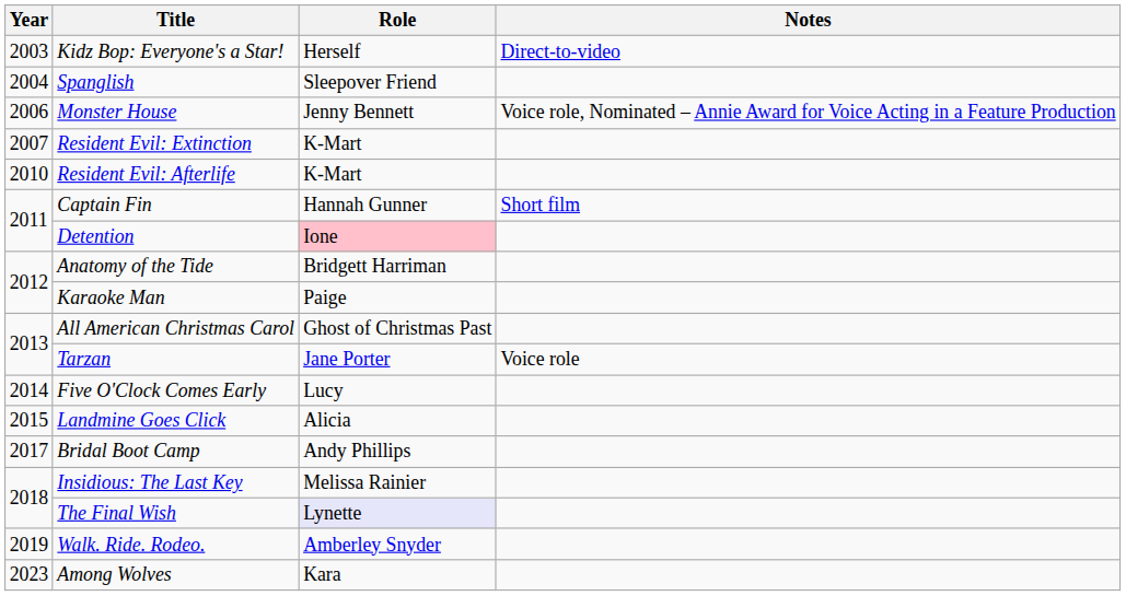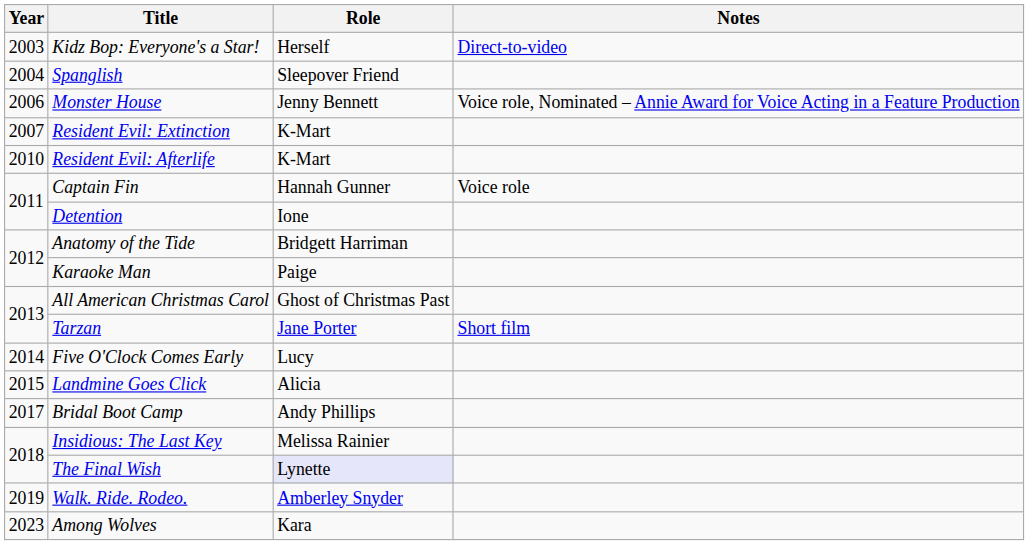Captain Fin | Notes: Short film -> Voice role
Detention | Role: pink background -> no background
Tarzan | Notes: Voice role -> Short film
